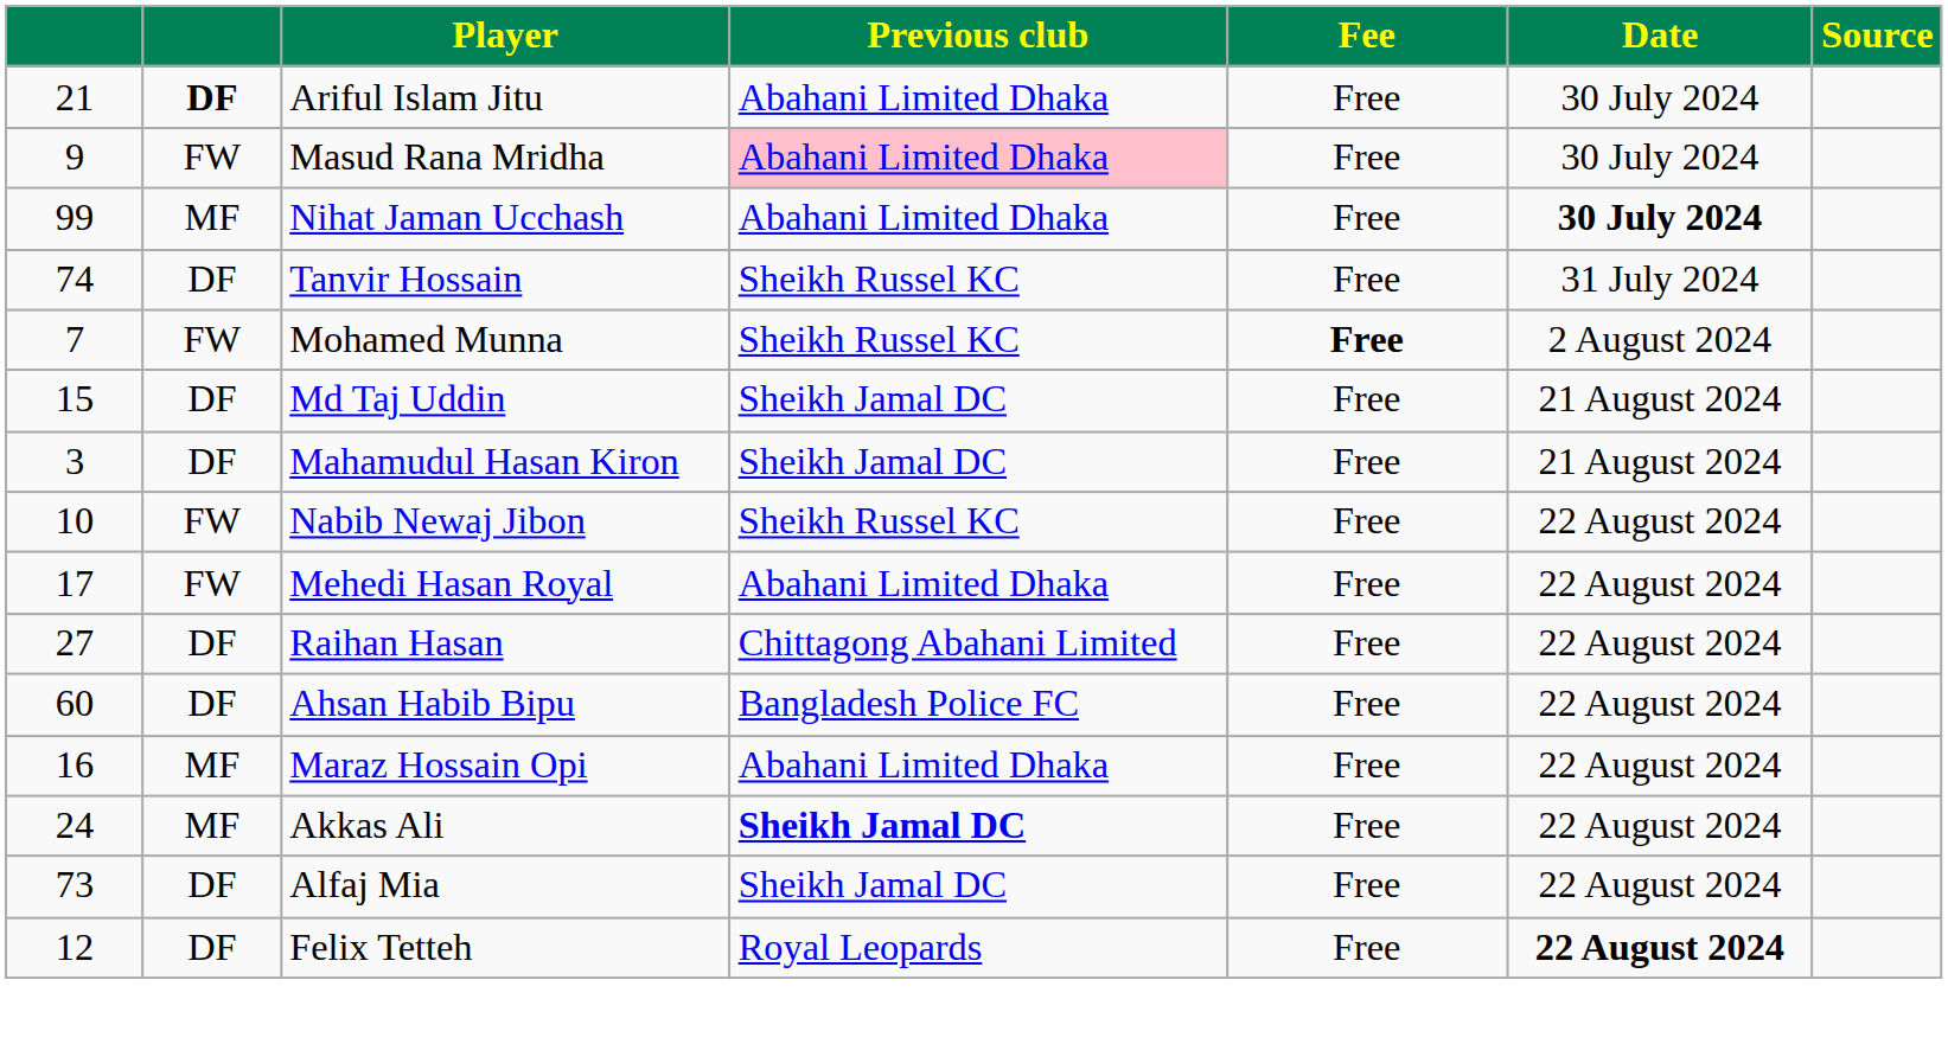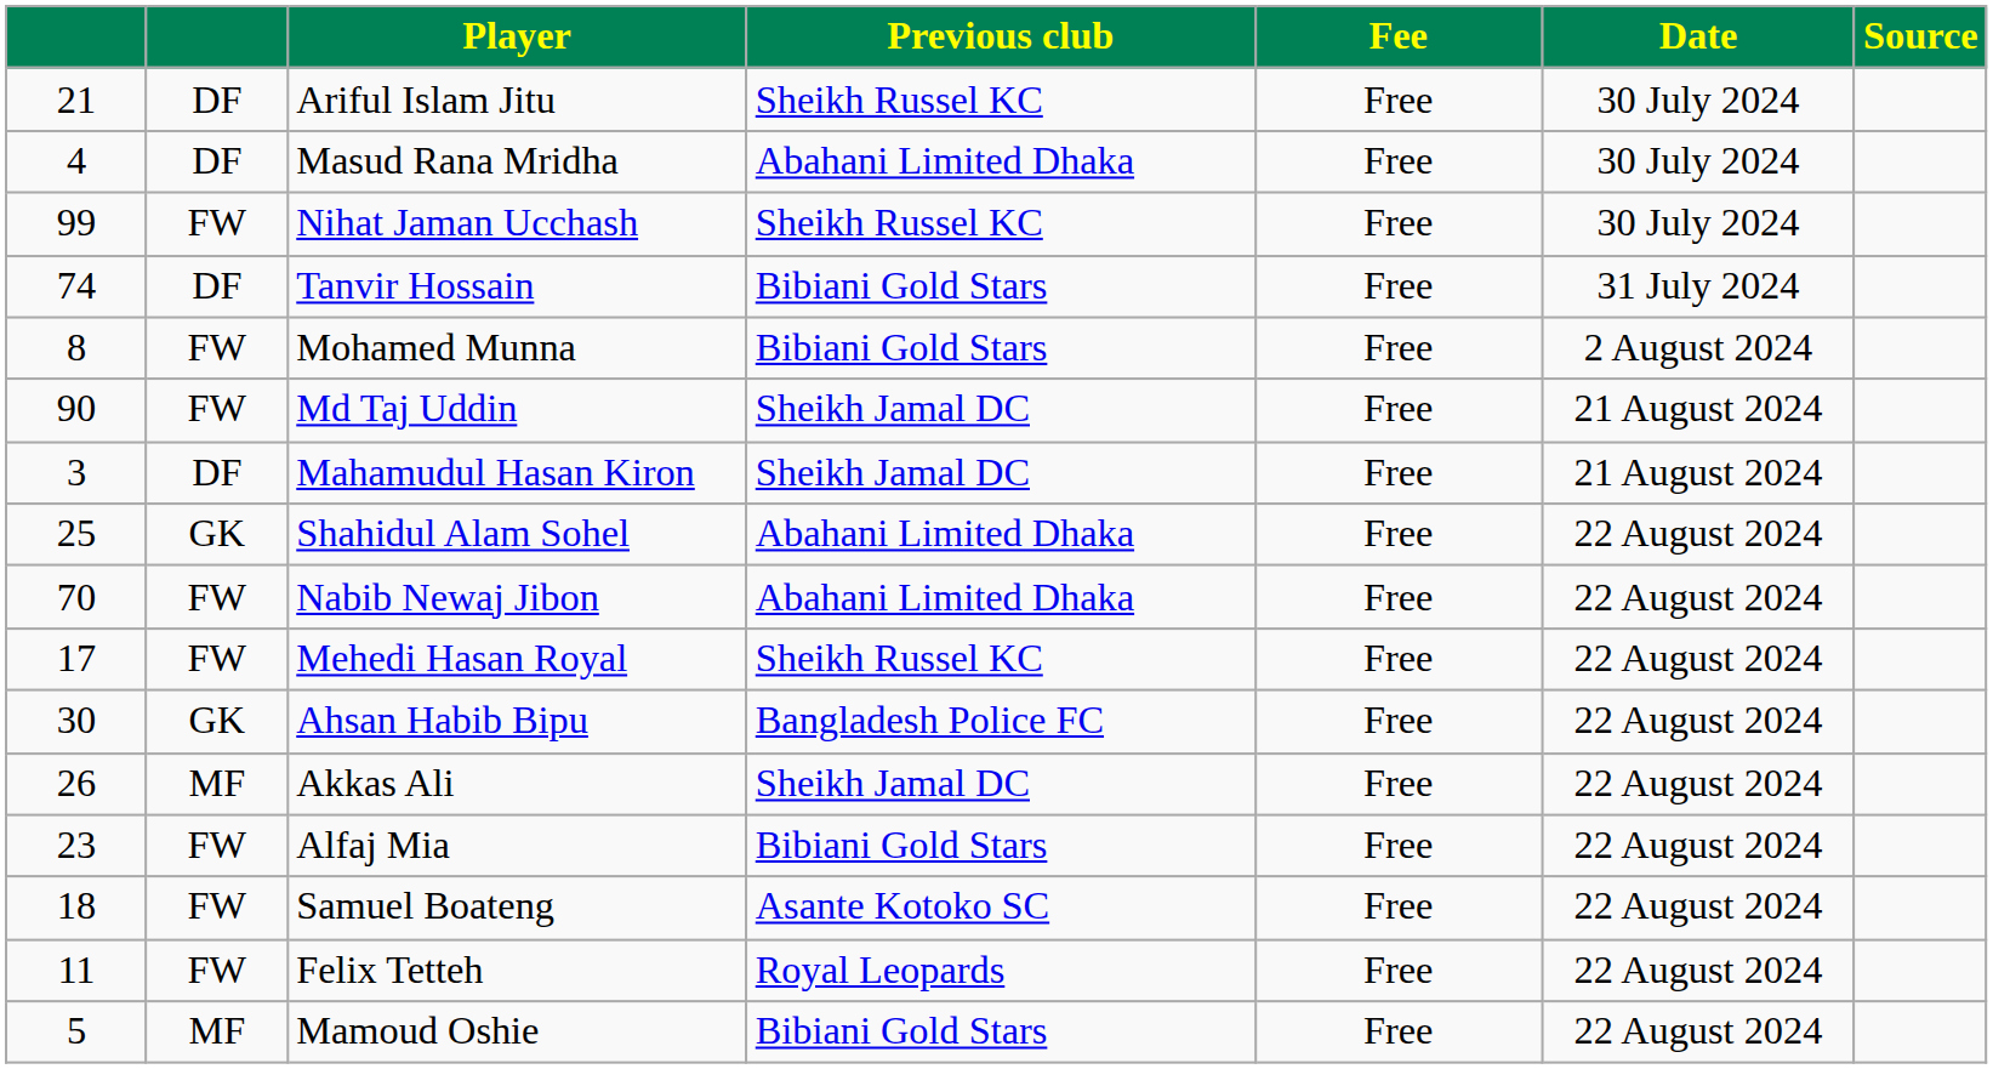Ariful Islam Jitu | column 2: bold -> normal
Ariful Islam Jitu | Previous club: Abahani Limited Dhaka -> Sheikh Russel KC
Masud Rana Mridha | column 1: 9 -> 4
Masud Rana Mridha | column 2: FW -> DF
Masud Rana Mridha | Previous club: pink background -> no background
Nihat Jaman Ucchash | column 2: MF -> FW
Nihat Jaman Ucchash | Previous club: Abahani Limited Dhaka -> Sheikh Russel KC
Nihat Jaman Ucchash | Date: bold -> normal
Tanvir Hossain | Previous club: Sheikh Russel KC -> Bibiani Gold Stars
Mohamed Munna | column 1: 7 -> 8
Mohamed Munna | Previous club: Sheikh Russel KC -> Bibiani Gold Stars
Mohamed Munna | Fee: bold -> normal
Md Taj Uddin | column 1: 15 -> 90
Md Taj Uddin | column 2: DF -> FW
+ row: 25 | GK | Shahidul Alam Sohel | Abahani Limited Dhaka | Free | 22 August 2024
Nabib Newaj Jibon | column 1: 10 -> 70
Nabib Newaj Jibon | Previous club: Sheikh Russel KC -> Abahani Limited Dhaka
Mehedi Hasan Royal | Previous club: Abahani Limited Dhaka -> Sheikh Russel KC
- row: 27 | DF | Raihan Hasan | Chittagong Abahani Limited | Free | 22 August 2024
Ahsan Habib Bipu | column 1: 60 -> 30
Ahsan Habib Bipu | column 2: DF -> GK
- row: 16 | MF | Maraz Hossain Opi | Abahani Limited Dhaka | Free | 22 August 2024
Akkas Ali | column 1: 24 -> 26
Akkas Ali | Previous club: bold -> normal
Alfaj Mia | column 1: 73 -> 23
Alfaj Mia | column 2: DF -> FW
Alfaj Mia | Previous club: Sheikh Jamal DC -> Bibiani Gold Stars
+ row: 18 | FW | Samuel Boateng | Asante Kotoko SC | Free | 22 August 2024
Felix Tetteh | column 1: 12 -> 11
Felix Tetteh | column 2: DF -> FW
Felix Tetteh | Date: bold -> normal
+ row: 5 | MF | Mamoud Oshie | Bibiani Gold Stars | Free | 22 August 2024
